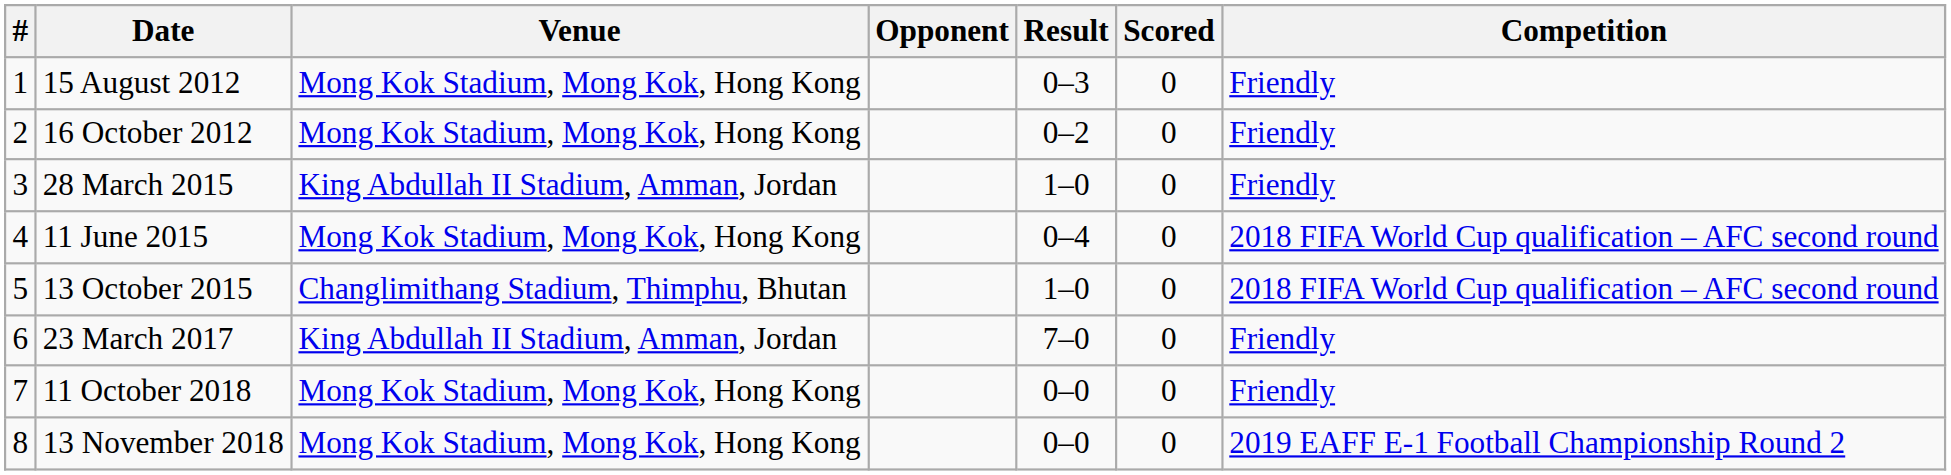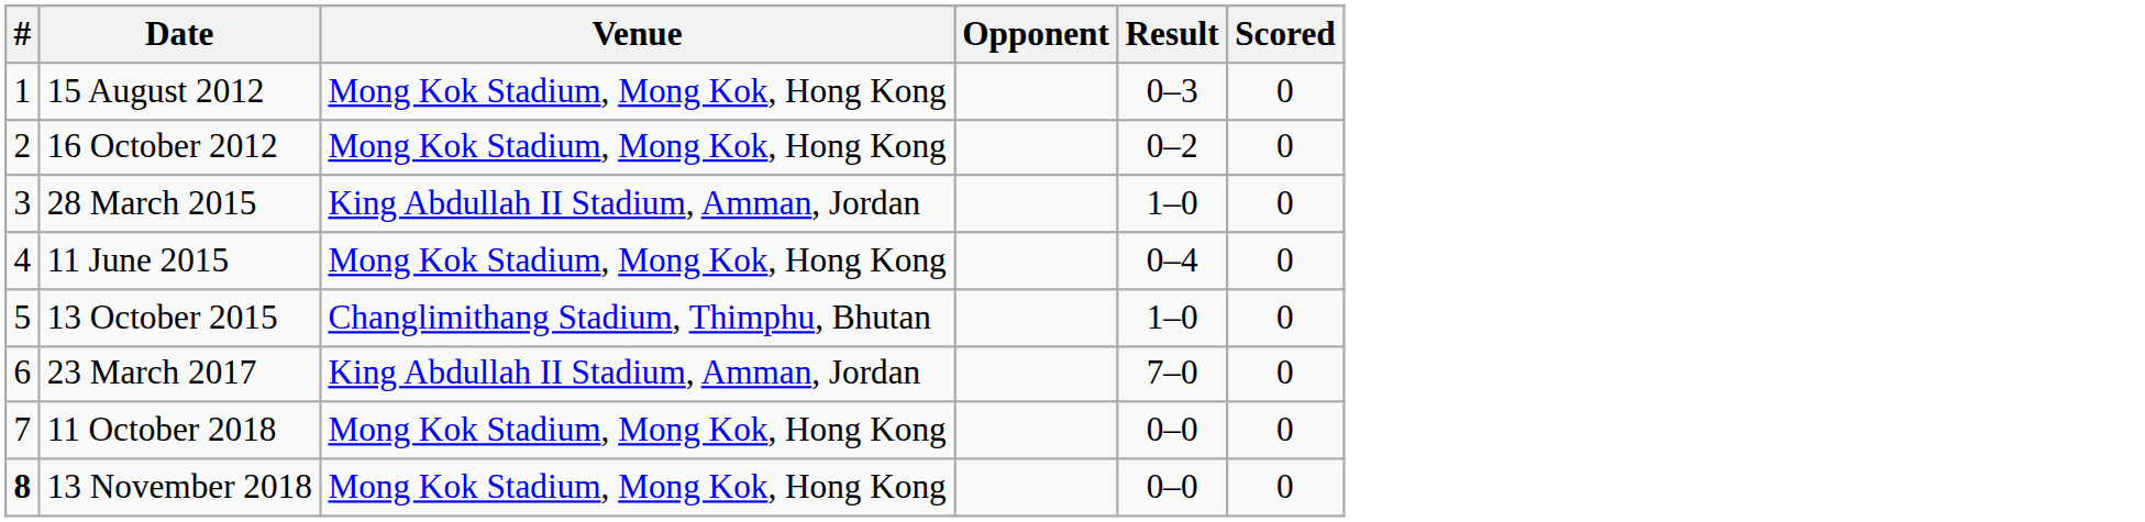- column: Competition | Friendly | Friendly | Friendly | 2018 FIFA World Cup qualification – AFC second round | 2018 FIFA World Cup qualification – AFC second round | Friendly | Friendly | 2019 EAFF E-1 Football Championship Round 2
13 November 2018 | #: normal -> bold
